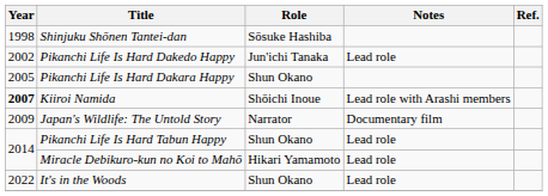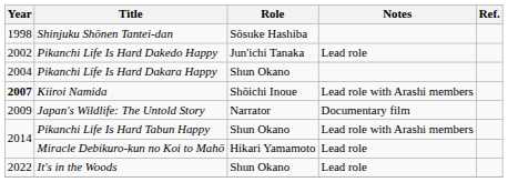Pikanchi Life Is Hard Dakara Happy | Year: 2005 -> 2004
Pikanchi Life Is Hard Tabun Happy | Notes: Lead role -> Lead role with Arashi members
